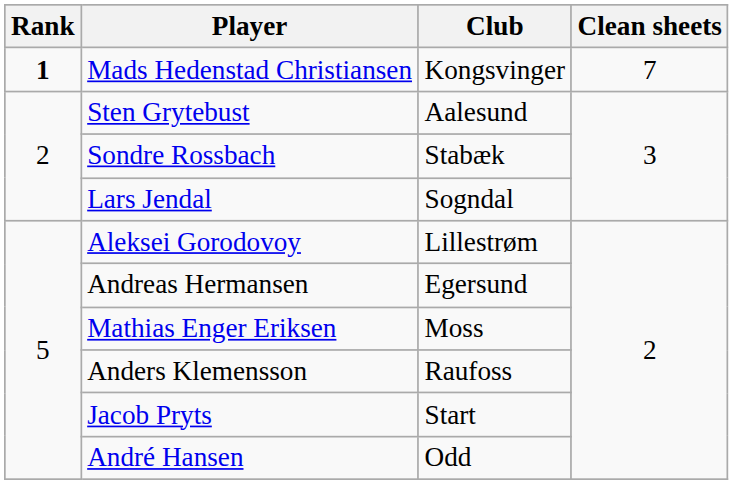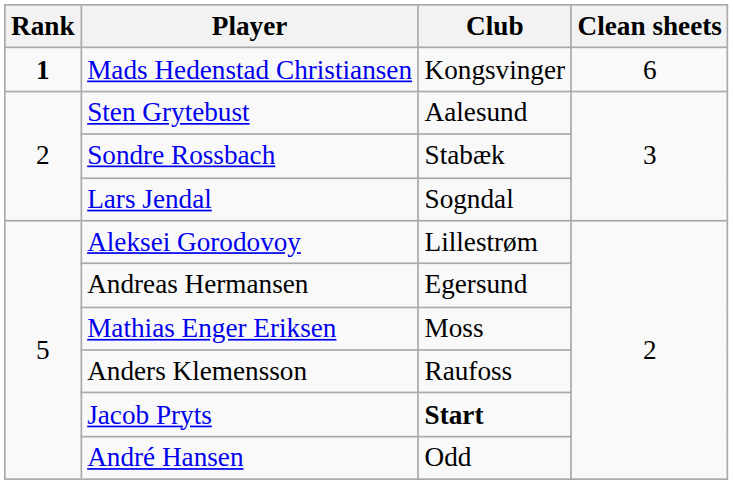Mads Hedenstad Christiansen | Clean sheets: 7 -> 6
Jacob Pryts | Club: normal -> bold
